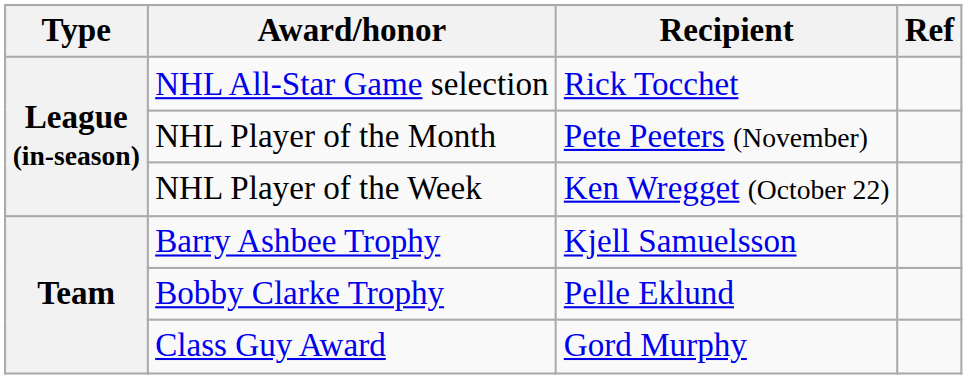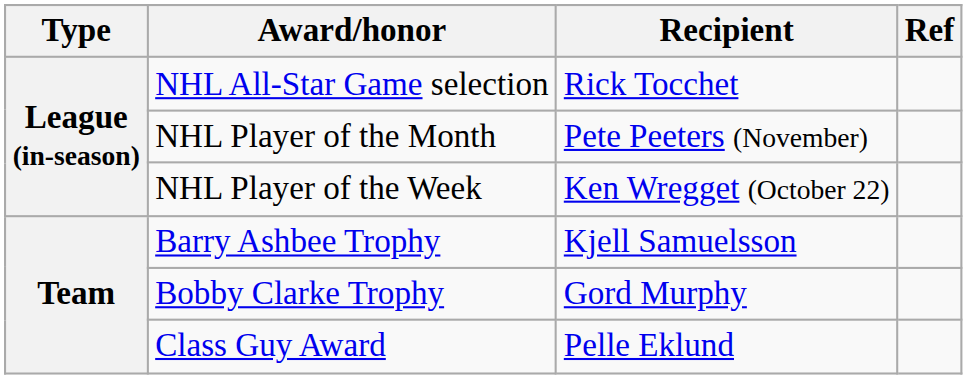Bobby Clarke Trophy | Recipient: Pelle Eklund -> Gord Murphy
Class Guy Award | Recipient: Gord Murphy -> Pelle Eklund
